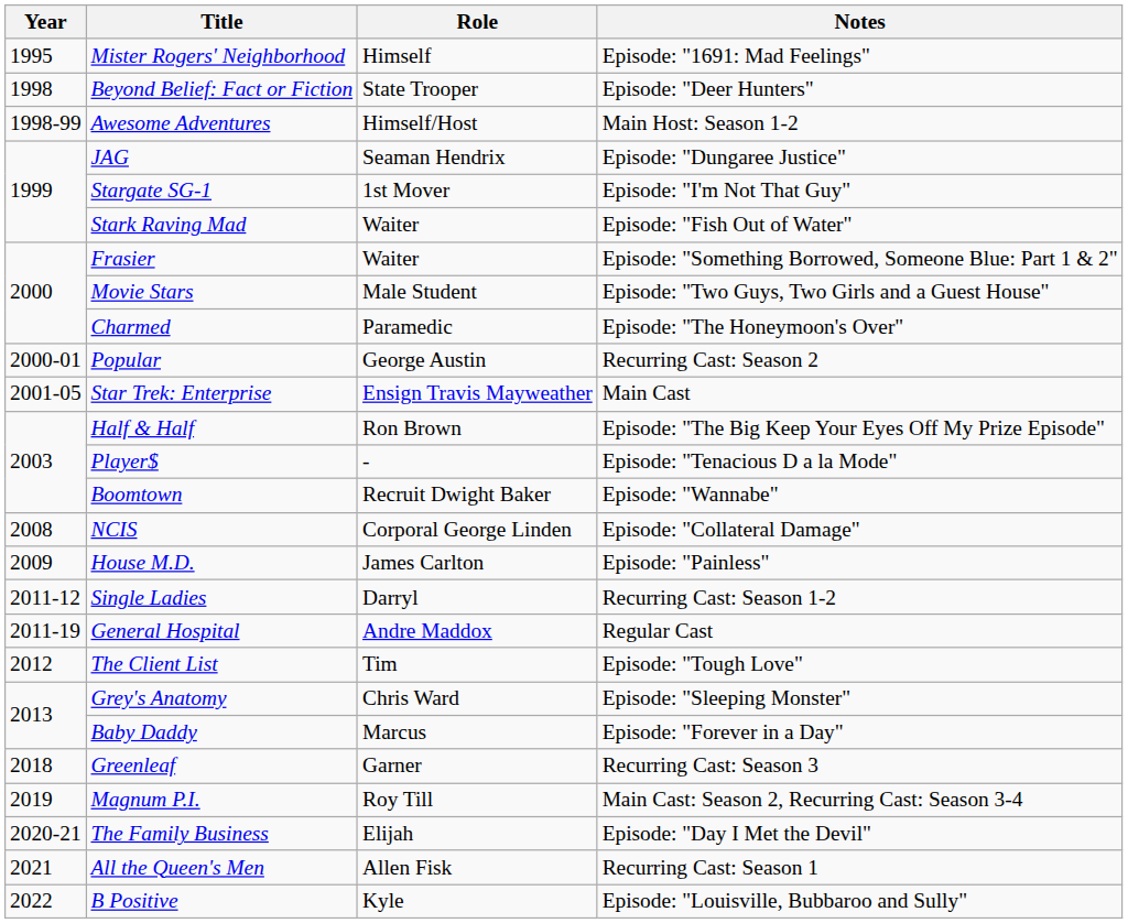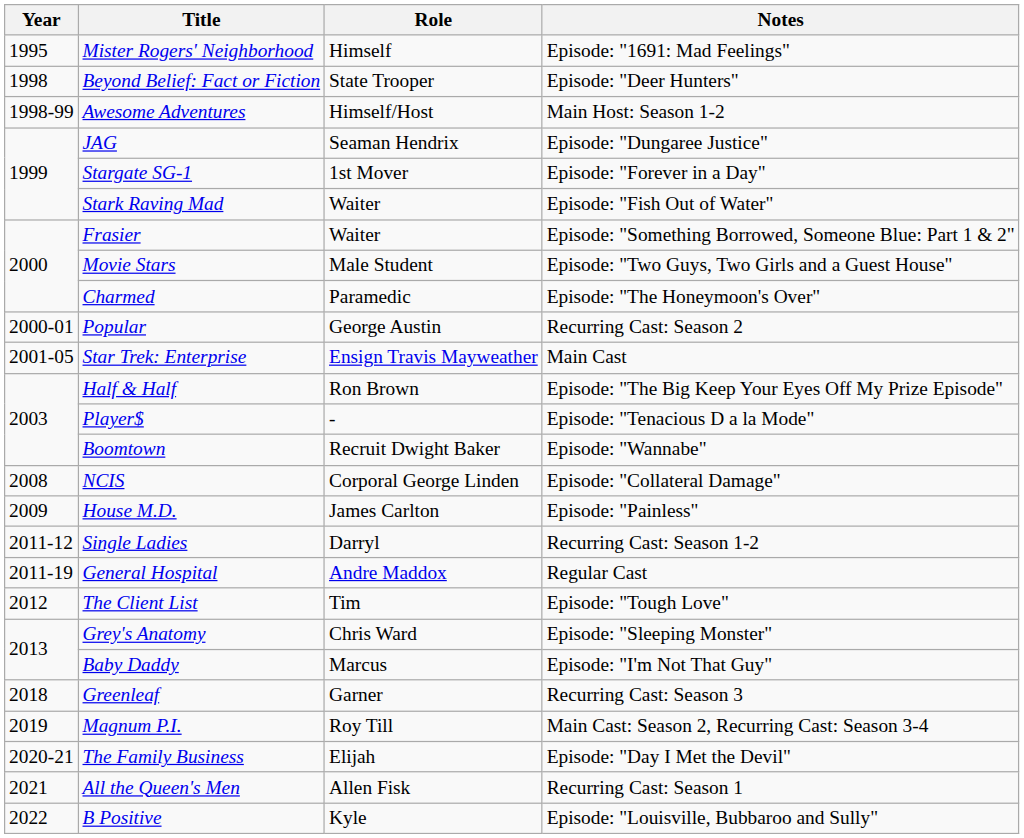Stargate SG-1 | Notes: Episode: "I'm Not That Guy" -> Episode: "Forever in a Day"
Baby Daddy | Notes: Episode: "Forever in a Day" -> Episode: "I'm Not That Guy"
